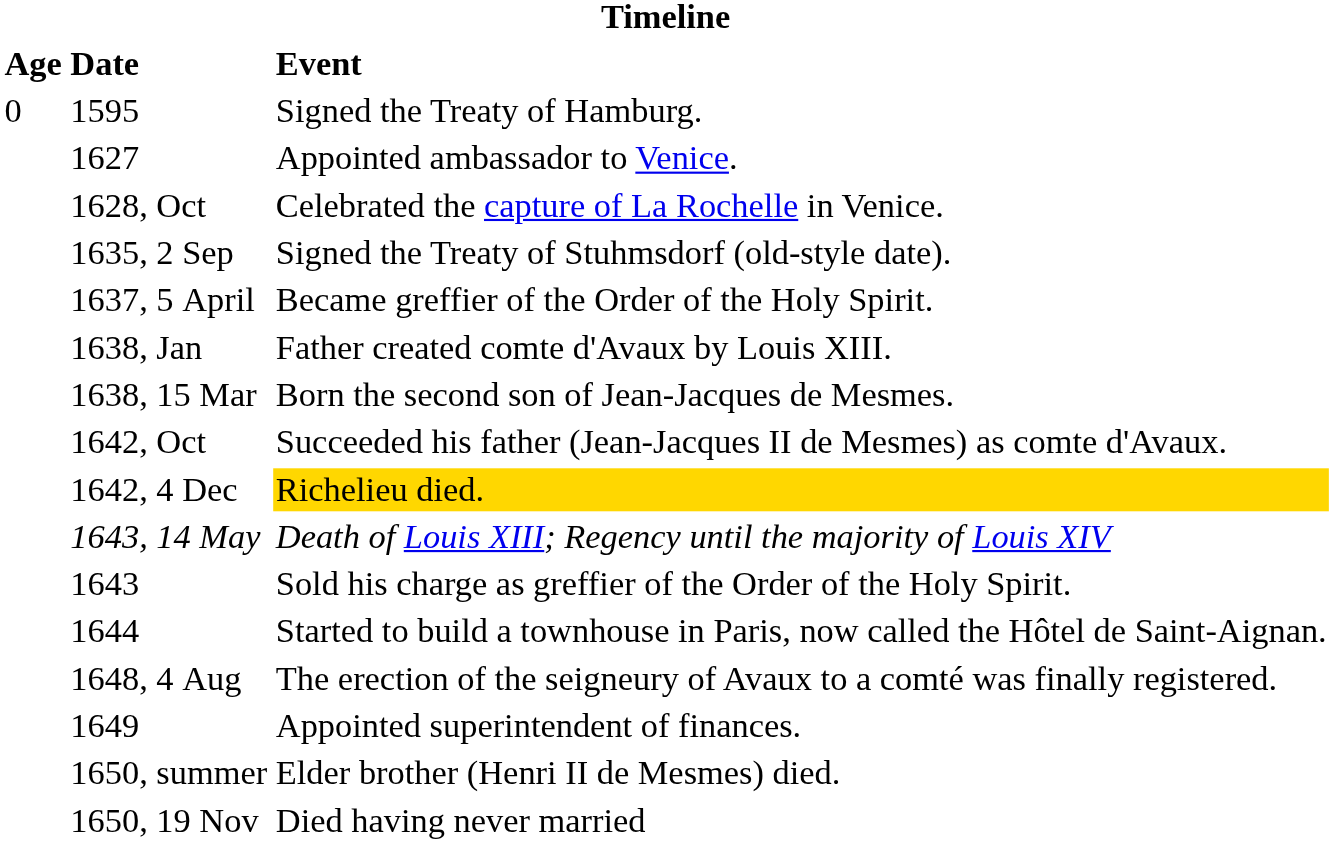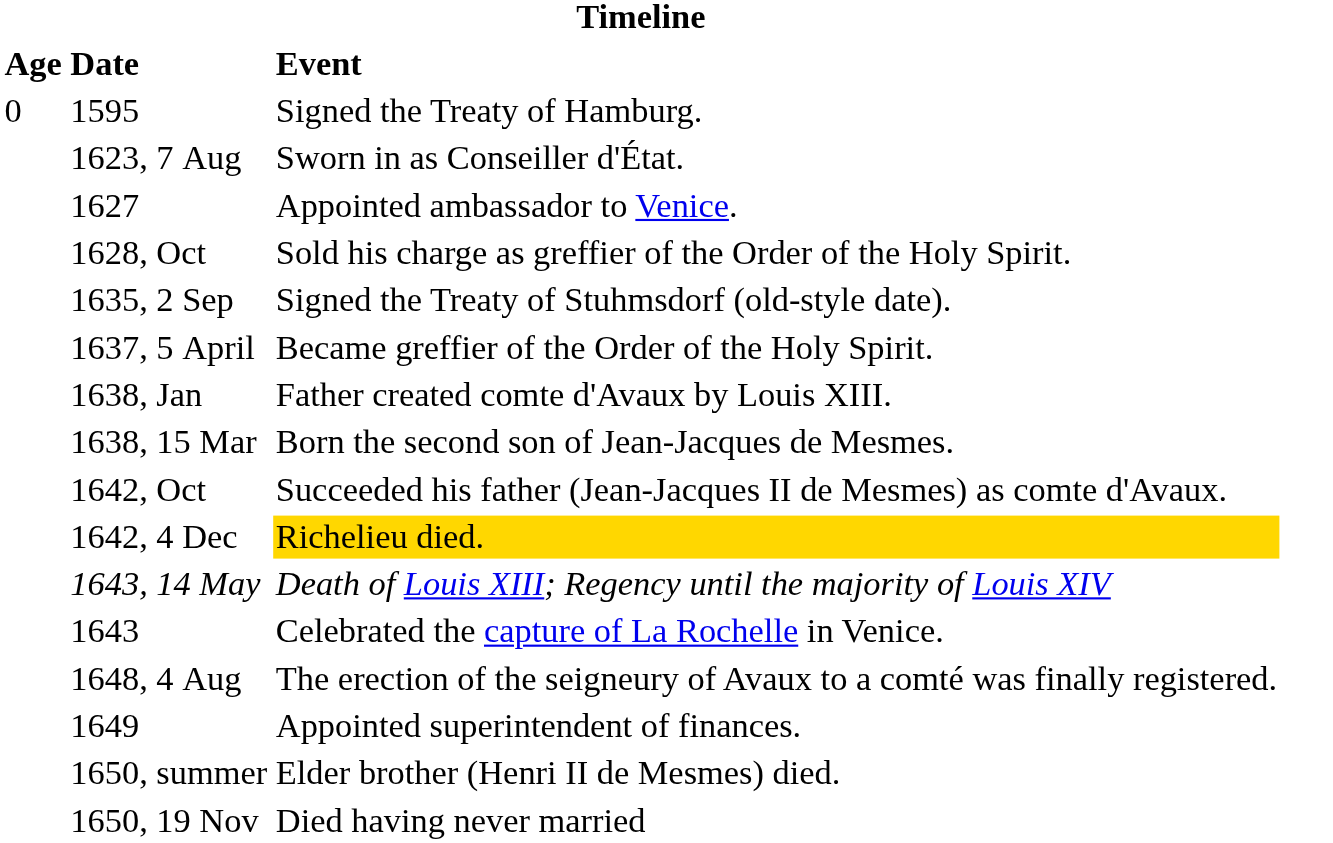+ row: 1623, 7 Aug | Sworn in as Conseiller d'État.
1628, Oct | Event: Celebrated the capture of La Rochelle in Venice. -> Sold his charge as greffier of the Order of the Holy Spirit.
1643 | Event: Sold his charge as greffier of the Order of the Holy Spirit. -> Celebrated the capture of La Rochelle in Venice.
- row: 1644 | Started to build a townhouse in Paris, now called the Hôtel de Saint-Aignan.
